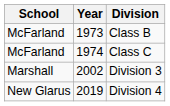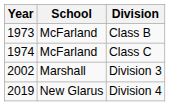columns swapped: School <-> Year
